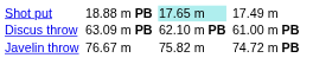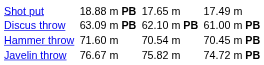Shot put | column 5: paleturquoise background -> no background
+ row: Hammer throw | 71.60 m | 70.54 m | 70.45 m PB
